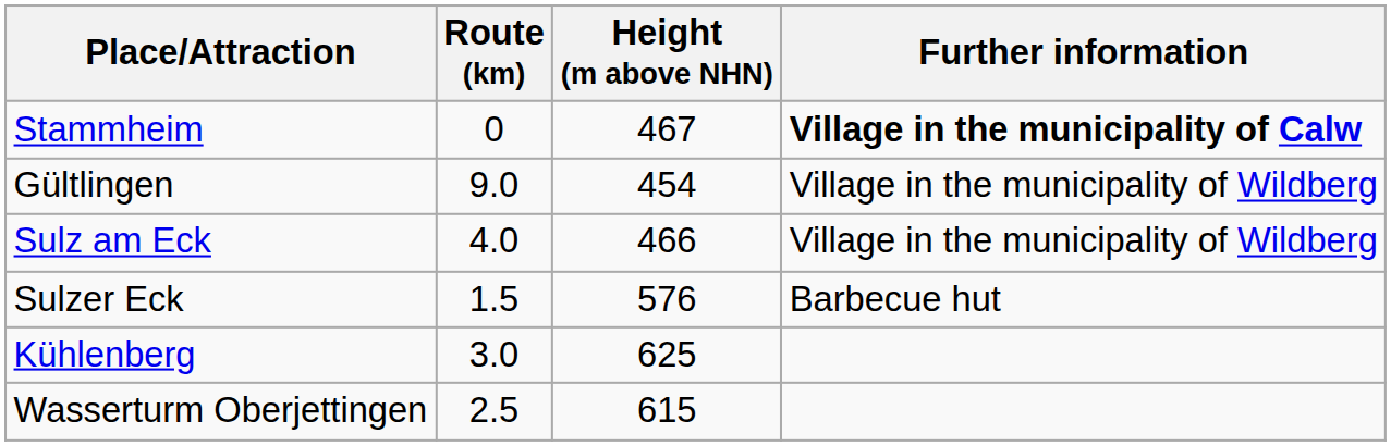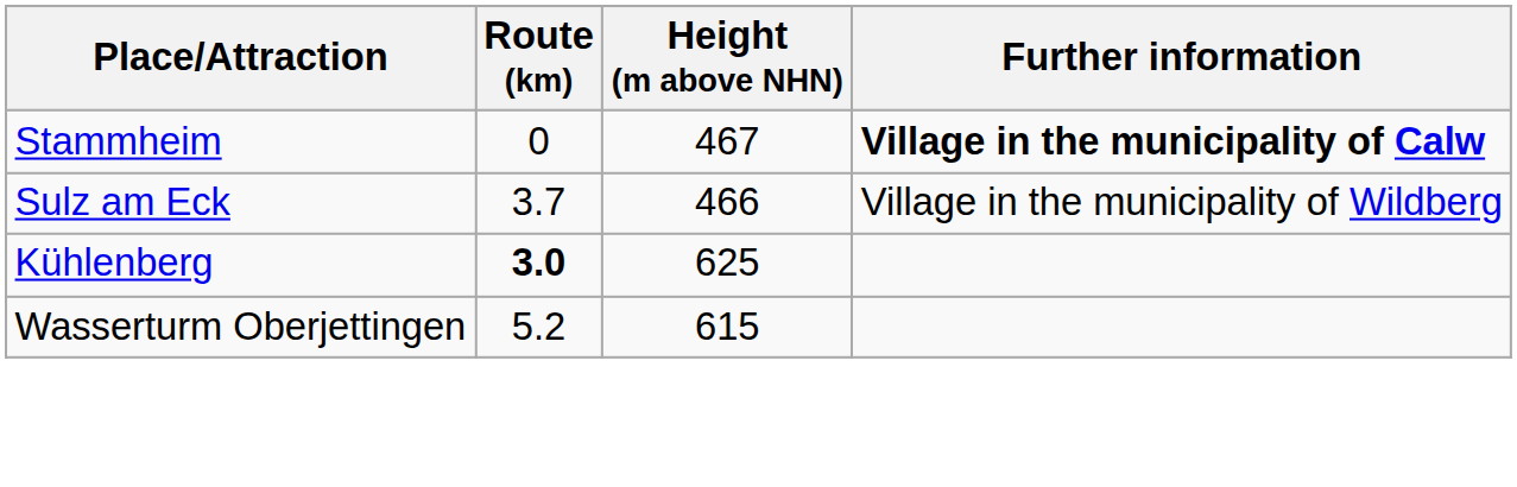- row: Gültlingen | 9.0 | 454 | Village in the municipality of Wildberg
Sulz am Eck | Route (km): 4.0 -> 3.7
- row: Sulzer Eck | 1.5 | 576 | Barbecue hut
Kühlenberg | Route (km): normal -> bold
Wasserturm Oberjettingen | Route (km): 2.5 -> 5.2
